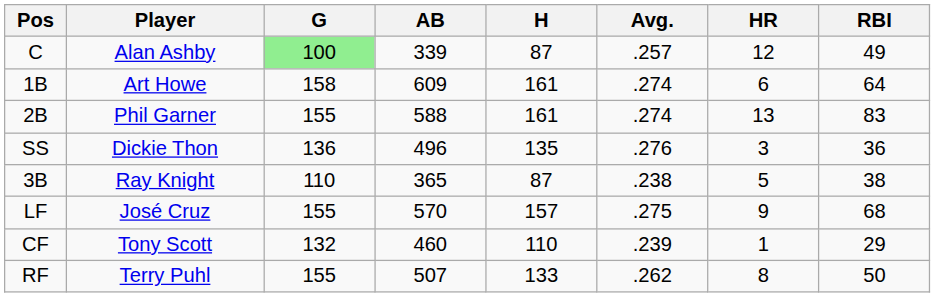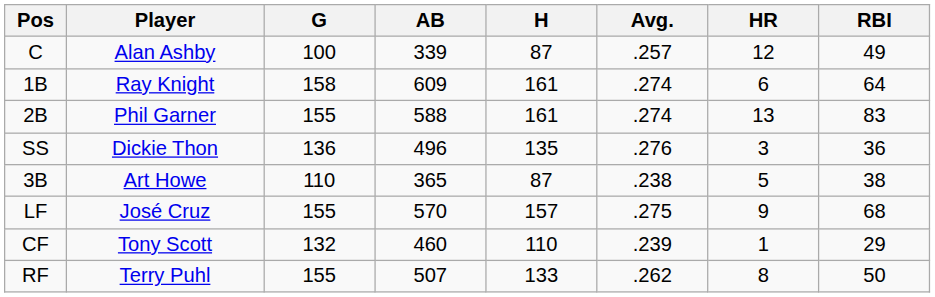C | G: lightgreen background -> no background
1B | Player: Art Howe -> Ray Knight
3B | Player: Ray Knight -> Art Howe
